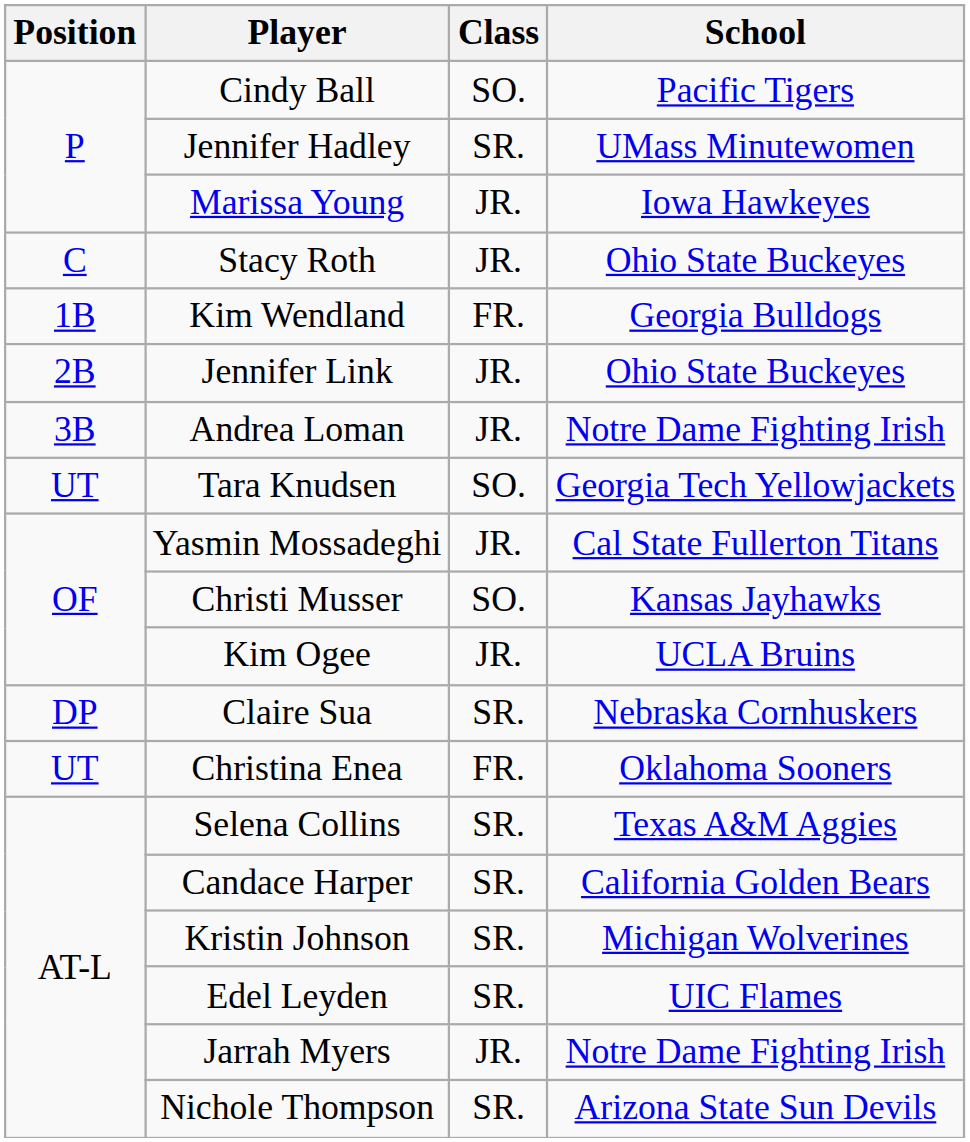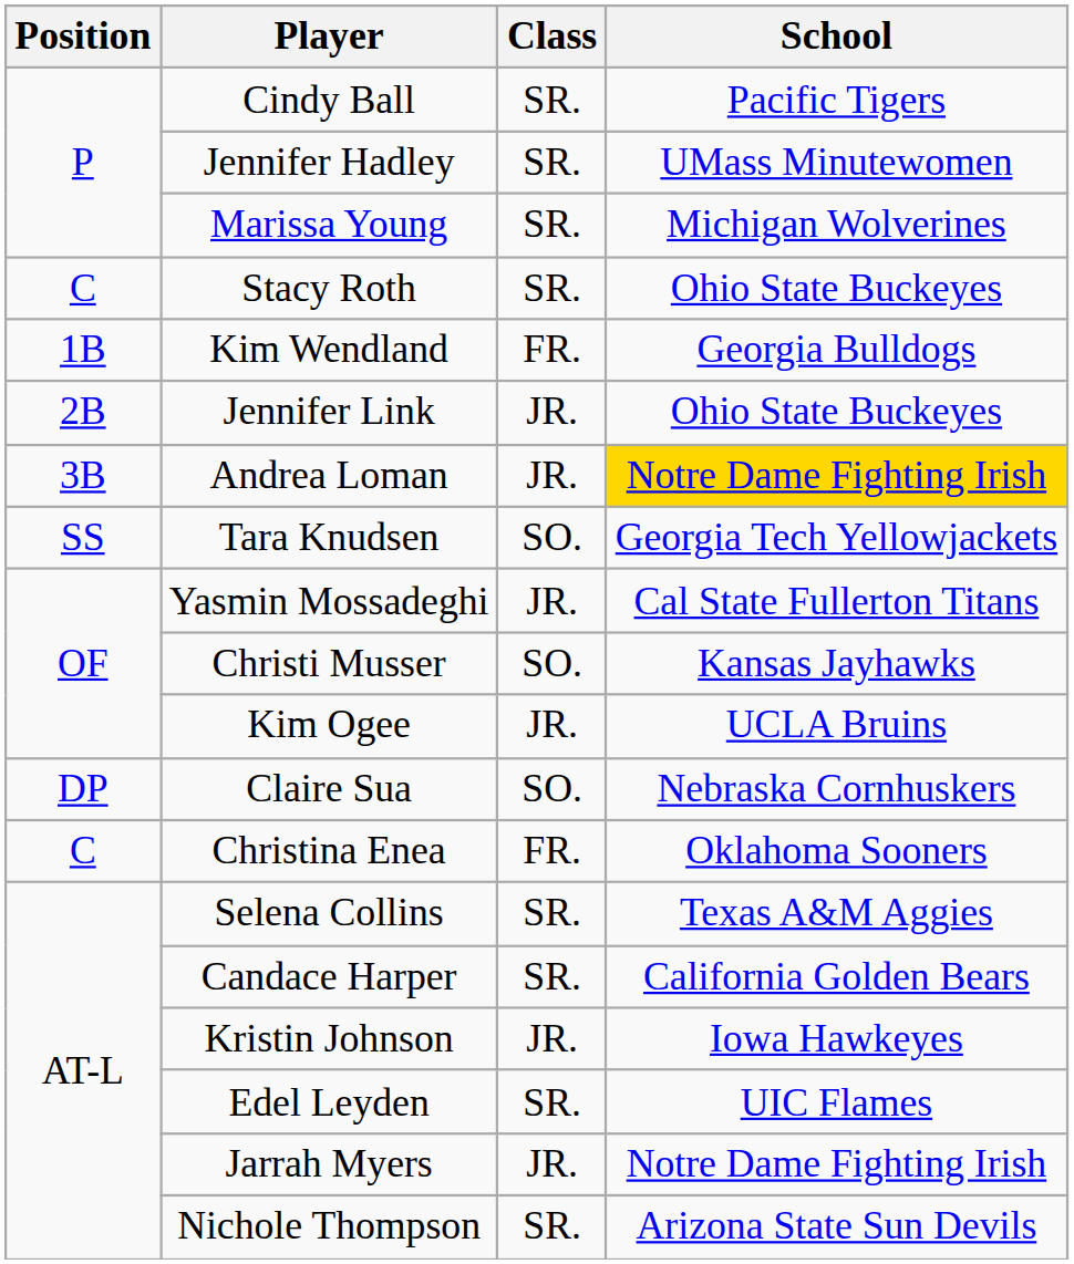Cindy Ball | Class: SO. -> SR.
Marissa Young | Class: JR. -> SR.
Marissa Young | School: Iowa Hawkeyes -> Michigan Wolverines
Stacy Roth | Class: JR. -> SR.
Andrea Loman | School: no background -> gold background
Tara Knudsen | Position: UT -> SS
Claire Sua | Class: SR. -> SO.
Christina Enea | Position: UT -> C
Kristin Johnson | Class: SR. -> JR.
Kristin Johnson | School: Michigan Wolverines -> Iowa Hawkeyes
